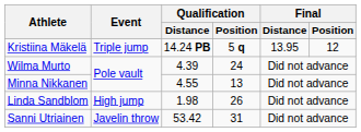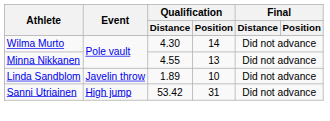- row: Kristiina Mäkelä | Triple jump | 14.24 PB | 5 q | 13.95 | 12
Wilma Murto | Qualification / Distance: 4.39 -> 4.30
Wilma Murto | Qualification / Position: 24 -> 14
Linda Sandblom | Event: High jump -> Javelin throw
Linda Sandblom | Qualification / Distance: 1.98 -> 1.89
Linda Sandblom | Qualification / Position: 26 -> 10
Sanni Utriainen | Event: Javelin throw -> High jump
